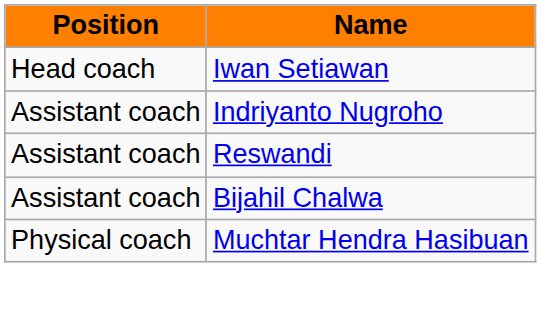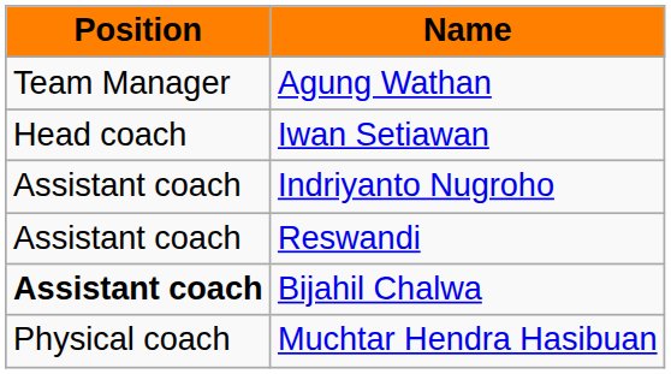+ row: Team Manager | Agung Wathan
Bijahil Chalwa | Position: normal -> bold
